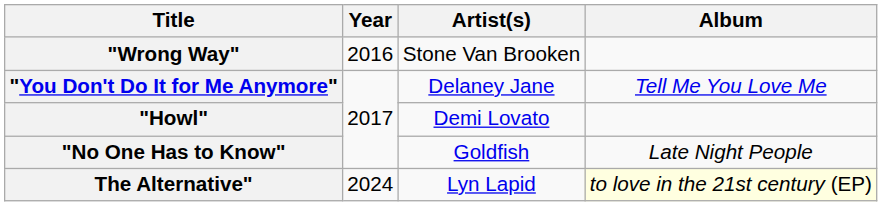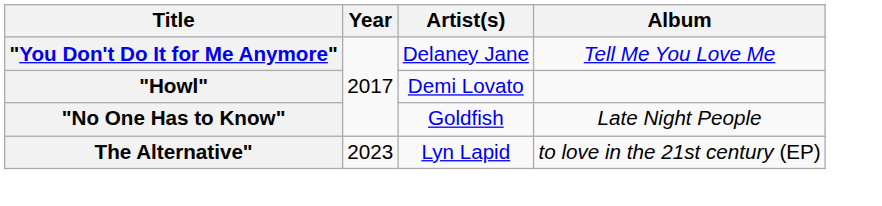- row: "Wrong Way" | 2016 | Stone Van Brooken
The Alternative" | Year: 2024 -> 2023
The Alternative" | Album: lightyellow background -> no background
